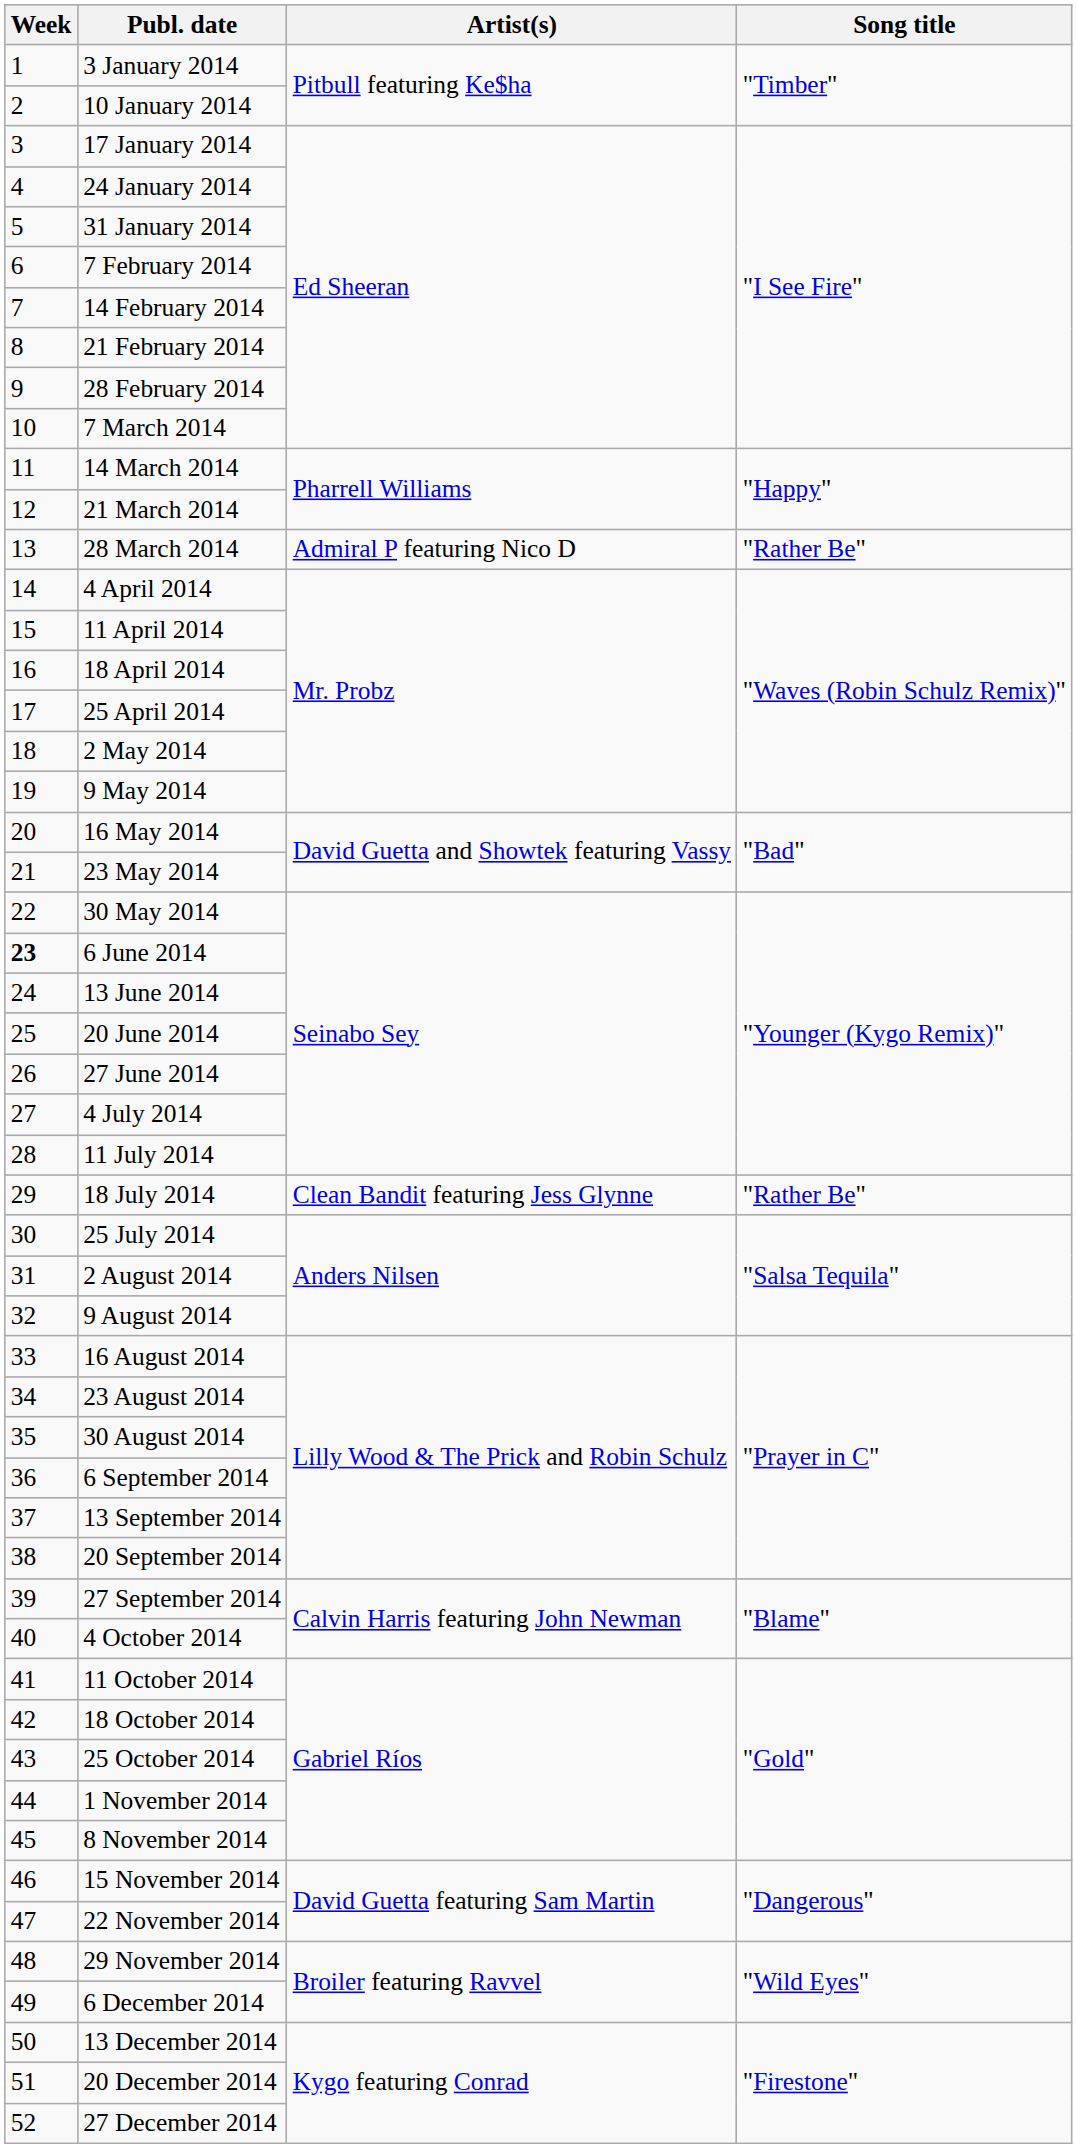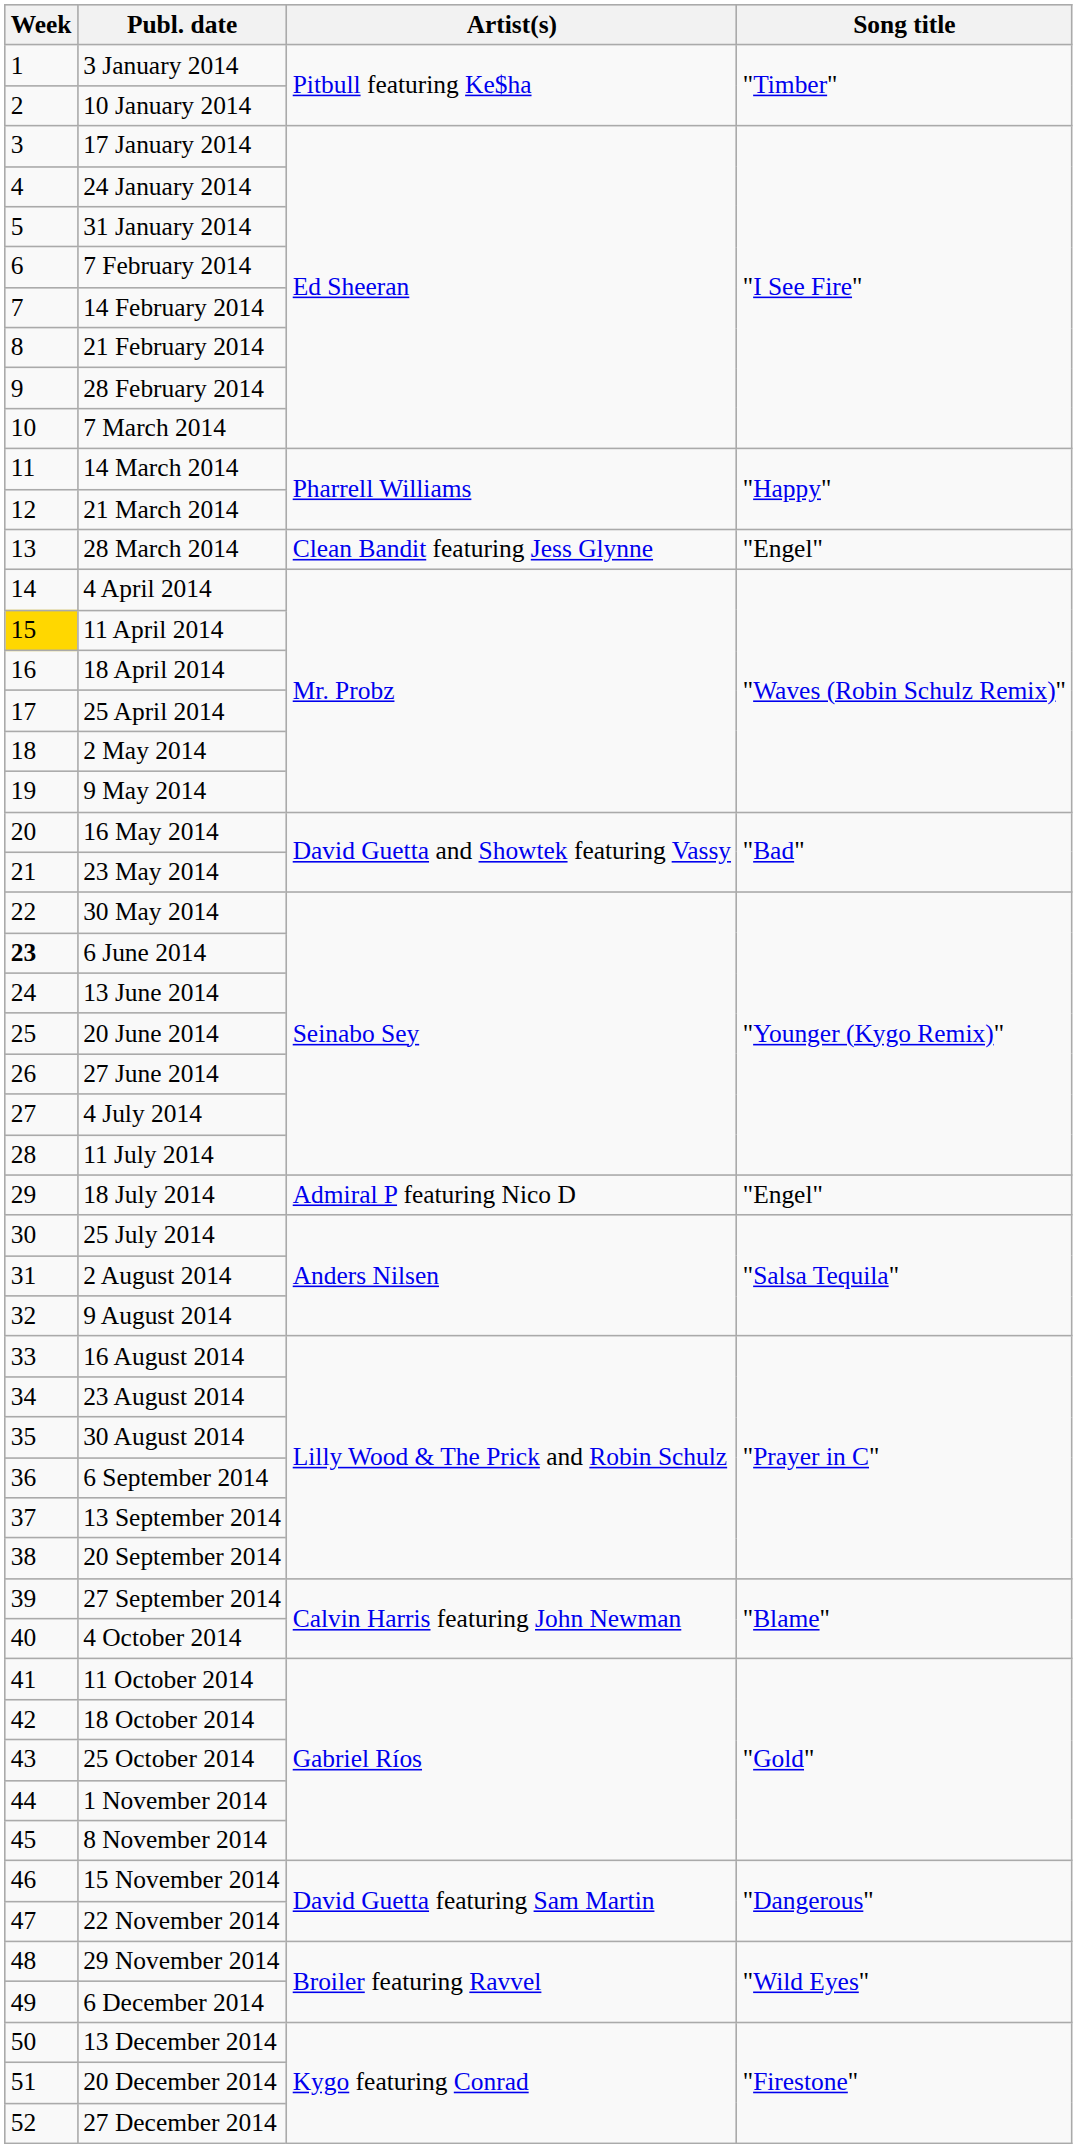28 March 2014 | Artist(s): Admiral P featuring Nico D -> Clean Bandit featuring Jess Glynne
28 March 2014 | Song title: "Rather Be" -> "Engel"
11 April 2014 | Week: no background -> gold background
18 July 2014 | Artist(s): Clean Bandit featuring Jess Glynne -> Admiral P featuring Nico D
18 July 2014 | Song title: "Rather Be" -> "Engel"
